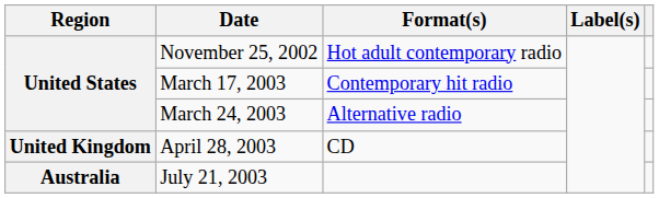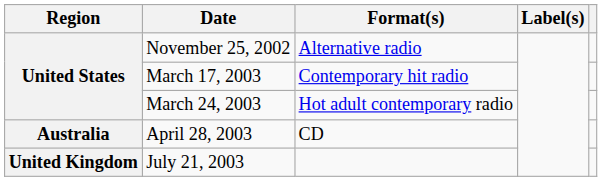November 25, 2002 | Format(s): Hot adult contemporary radio -> Alternative radio
March 24, 2003 | Format(s): Alternative radio -> Hot adult contemporary radio
April 28, 2003 | Region: United Kingdom -> Australia
July 21, 2003 | Region: Australia -> United Kingdom
